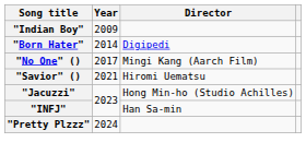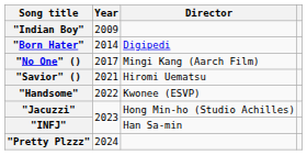+ row: "Handsome" | 2022 | Kwonee (ESVP)
